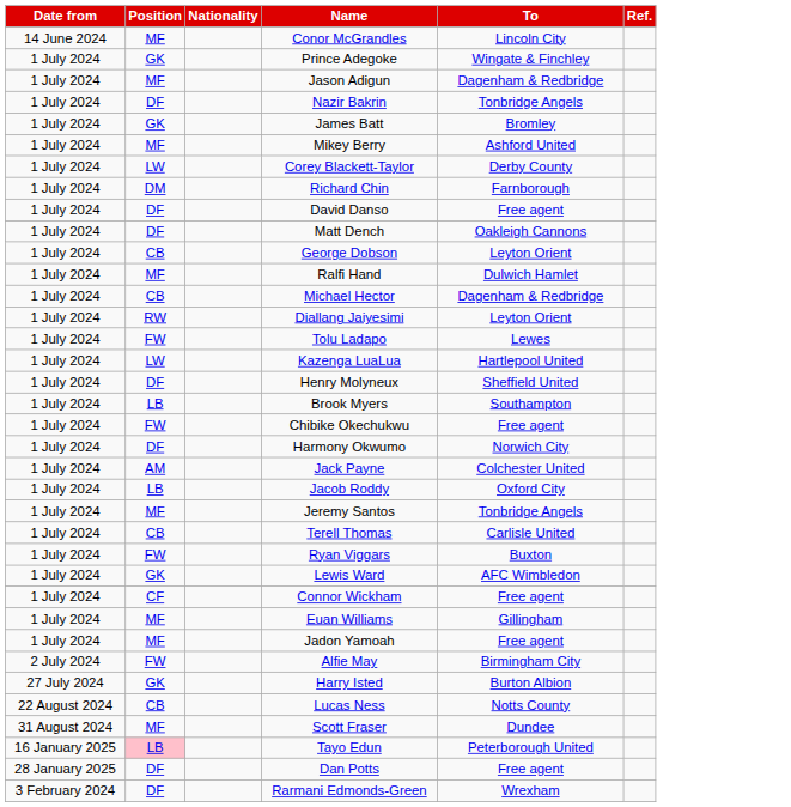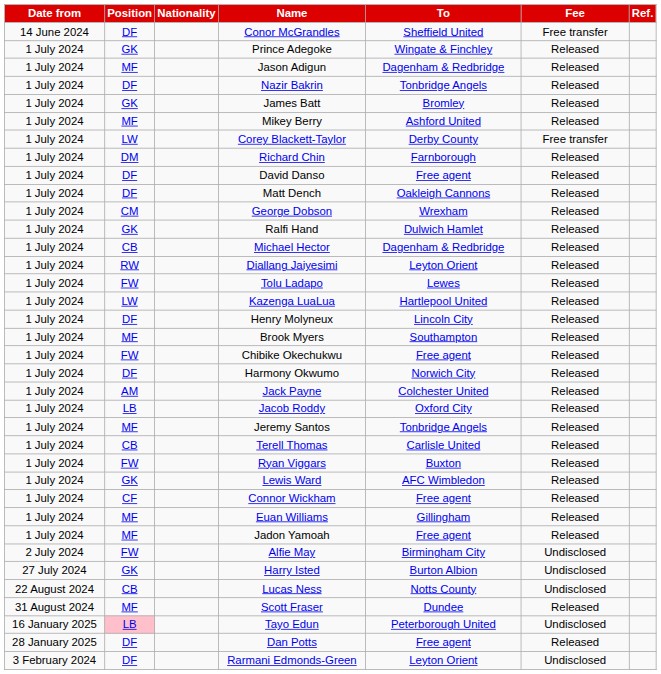+ column: Fee | Free transfer | Released | Released | Released | Released | Released | Free transfer | Released | Released | Released | Released | Released | Released | Released | Released | Released | Released | Released | Released | Released | Released | Released | Released | Released | Released | Released | Released | Released | Released | Undisclosed | Undisclosed | Undisclosed | Released | Undisclosed | Released | Undisclosed
Conor McGrandles | Position: MF -> DF
Conor McGrandles | To: Lincoln City -> Sheffield United
George Dobson | Position: CB -> CM
George Dobson | To: Leyton Orient -> Wrexham
Ralfi Hand | Position: MF -> GK
Henry Molyneux | To: Sheffield United -> Lincoln City
Brook Myers | Position: LB -> MF
Rarmani Edmonds-Green | To: Wrexham -> Leyton Orient
